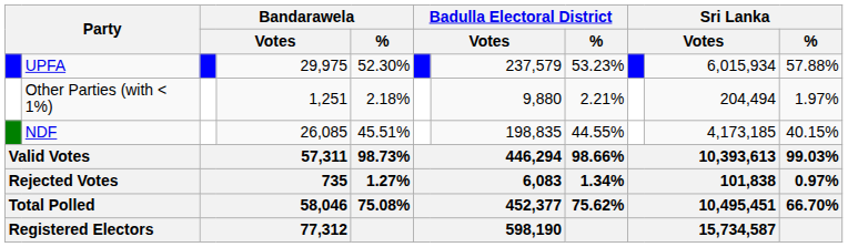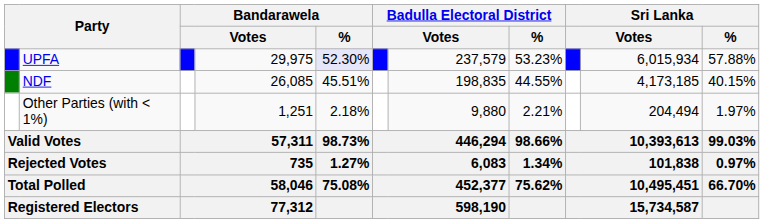UPFA | Bandarawela / %: no background -> lavender background
rows swapped: NDF <-> Other Parties (with < 1%)
